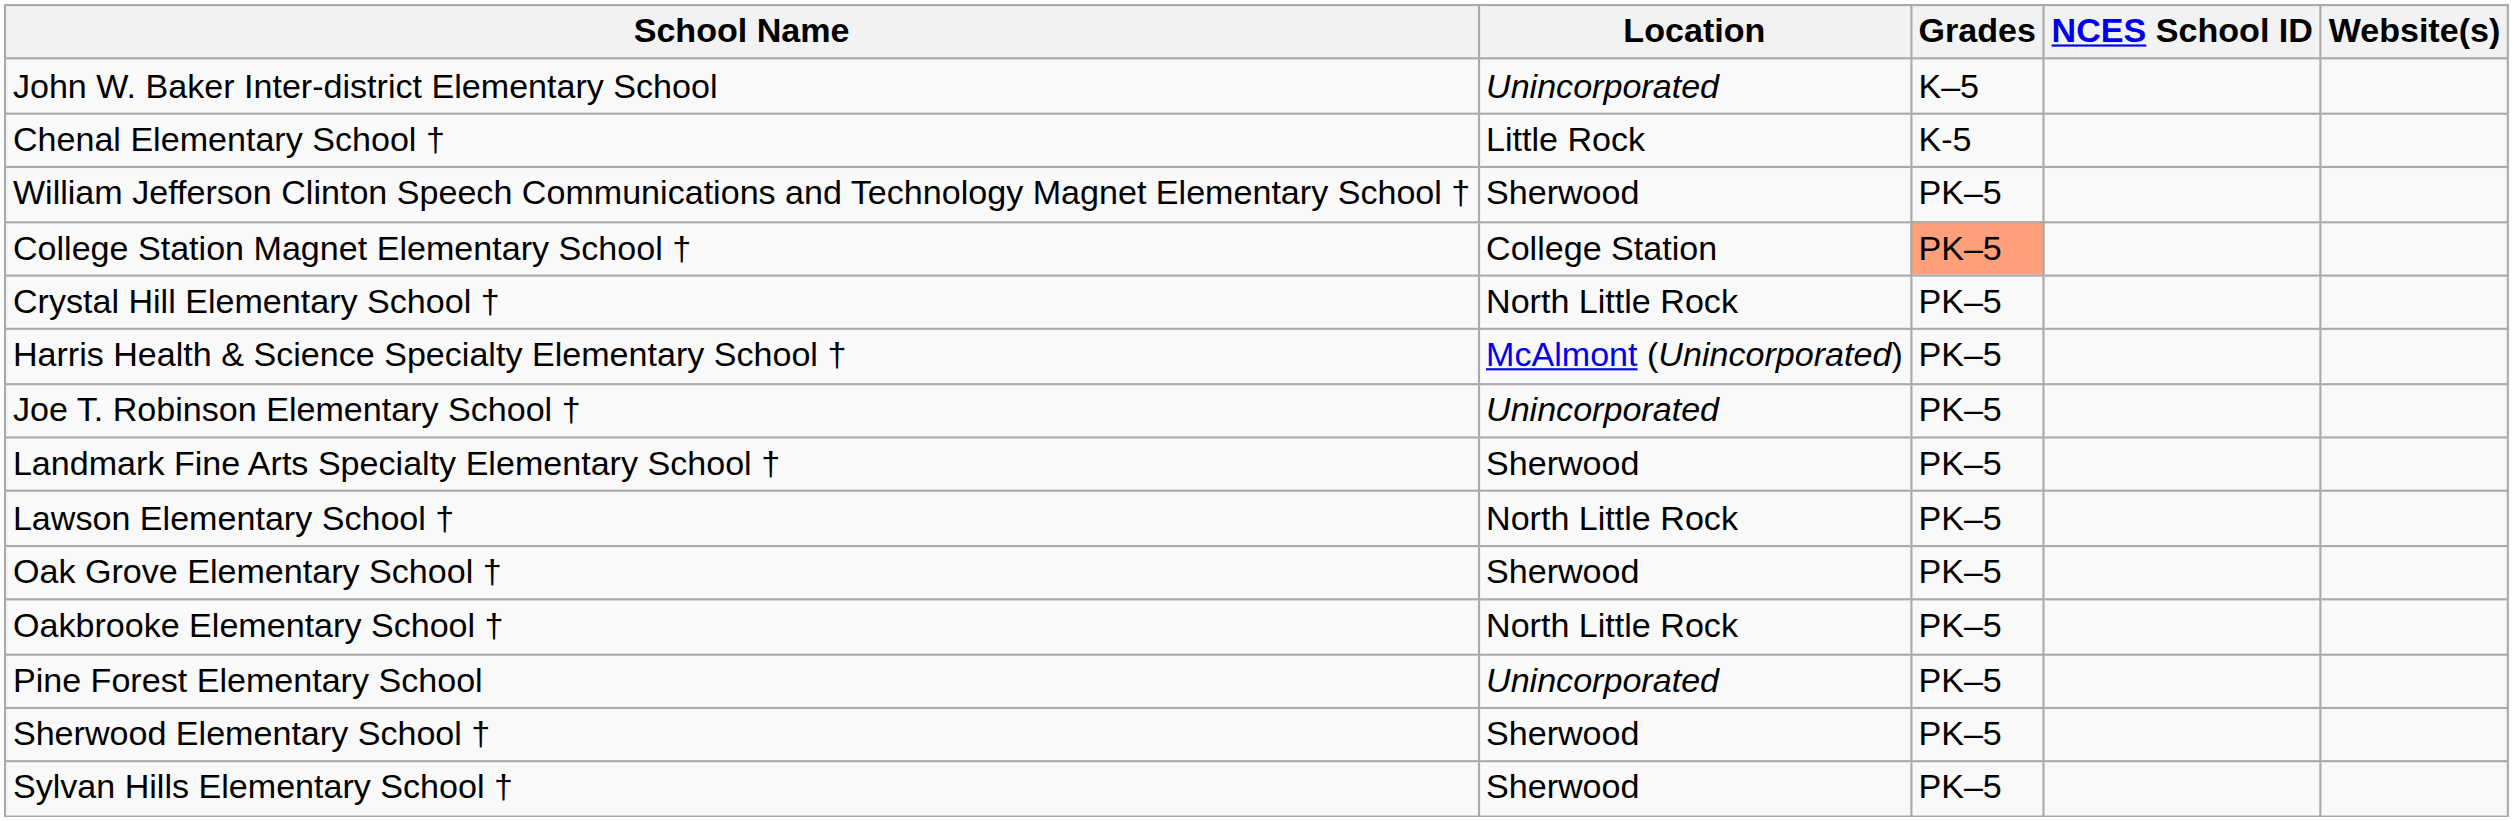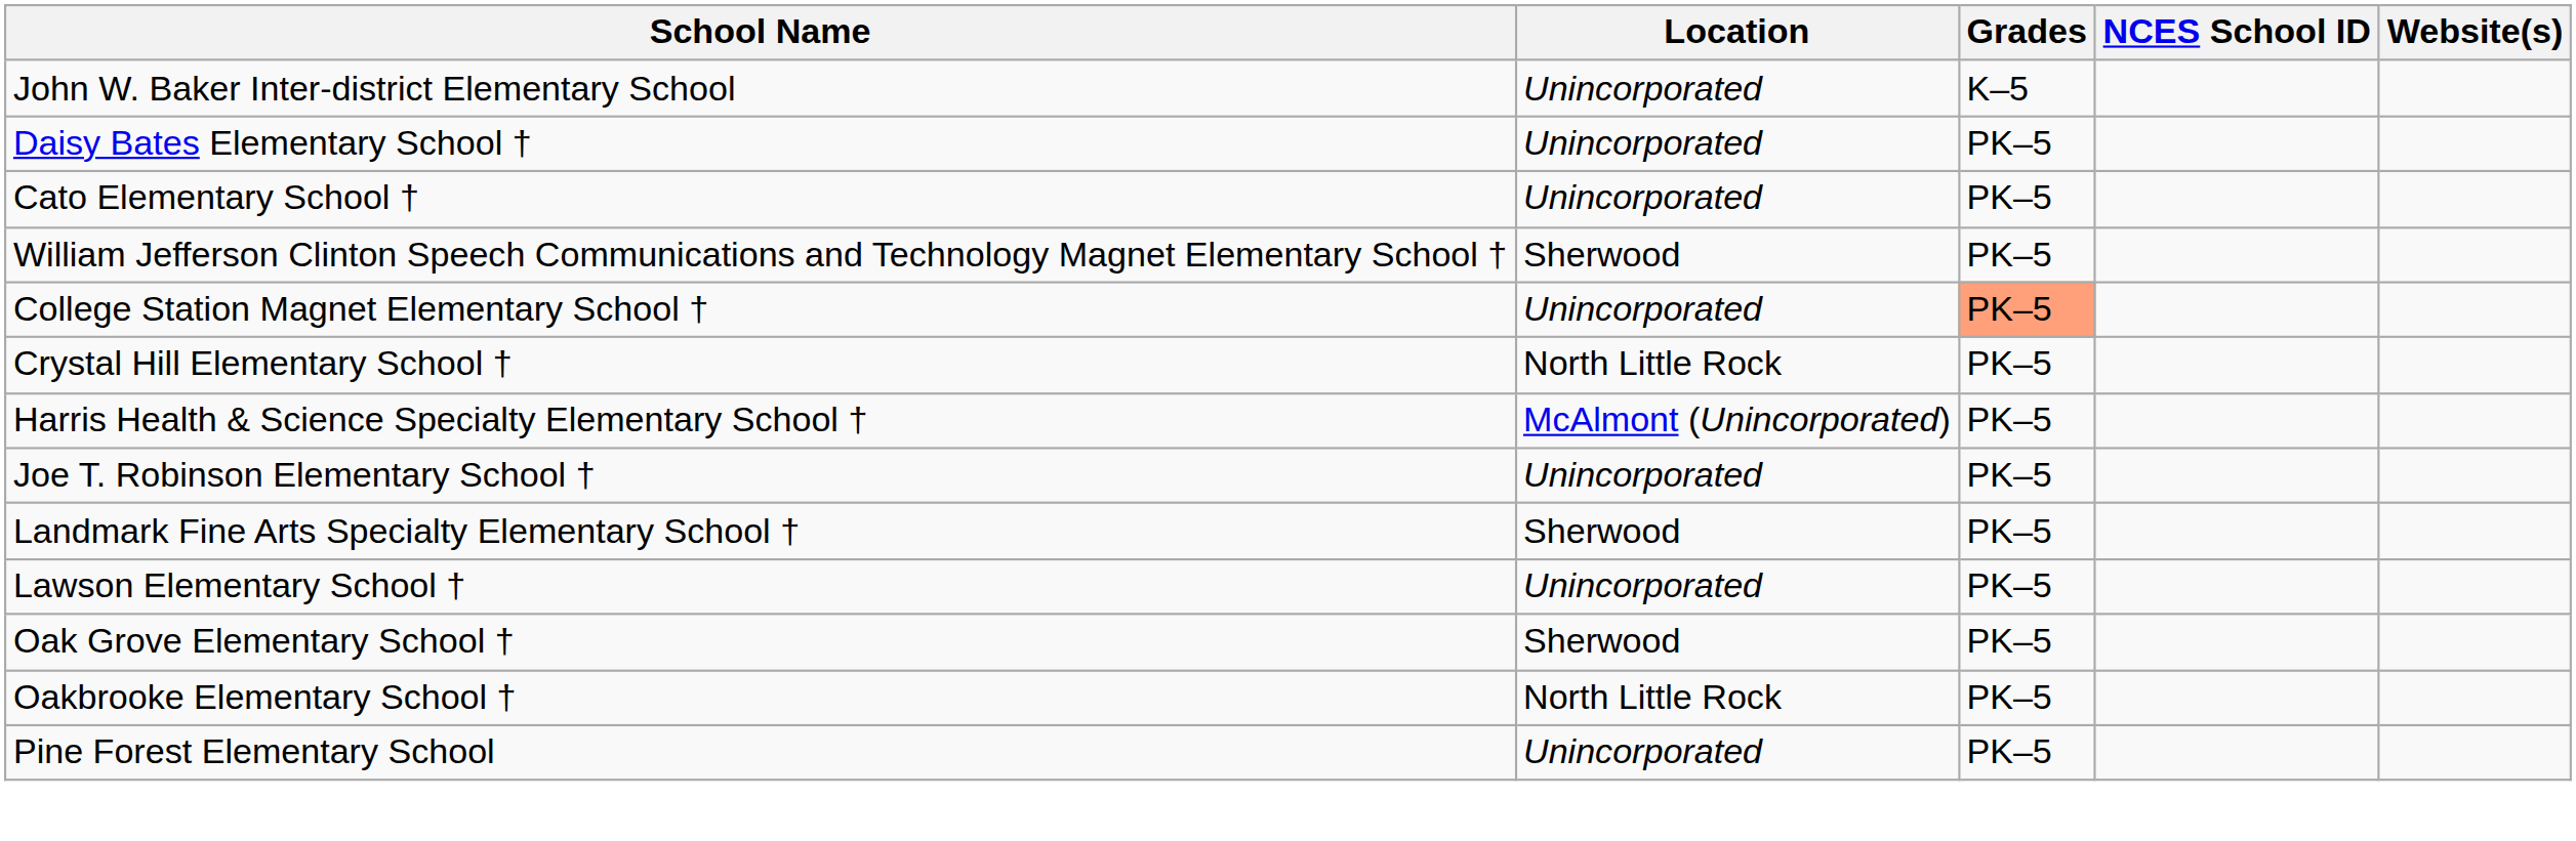+ row: Daisy Bates Elementary School † | Unincorporated | PK–5
+ row: Cato Elementary School † | Unincorporated | PK–5
- row: Chenal Elementary School † | Little Rock | K-5
College Station Magnet Elementary School † | Location: College Station -> Unincorporated
Lawson Elementary School † | Location: North Little Rock -> Unincorporated
- row: Sherwood Elementary School † | Sherwood | PK–5
- row: Sylvan Hills Elementary School † | Sherwood | PK–5
